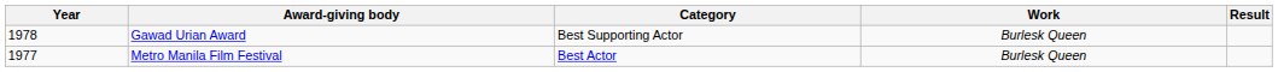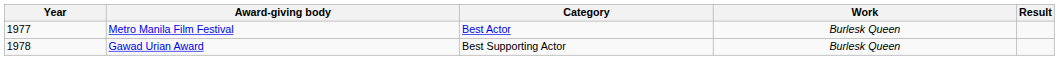rows swapped: Metro Manila Film Festival <-> Gawad Urian Award
